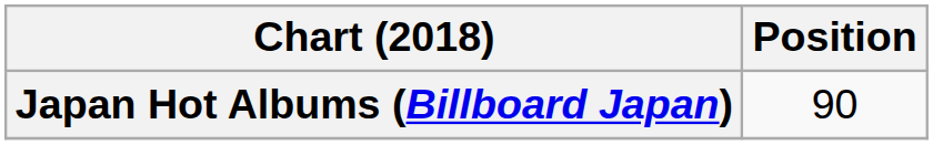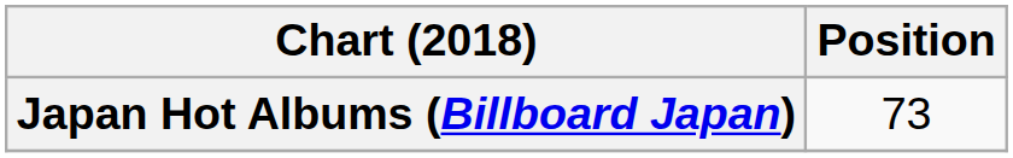Japan Hot Albums (Billboard Japan) | Position: 90 -> 73
